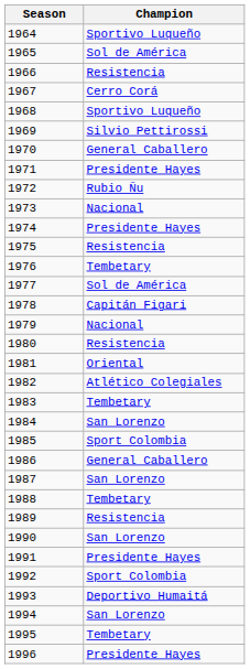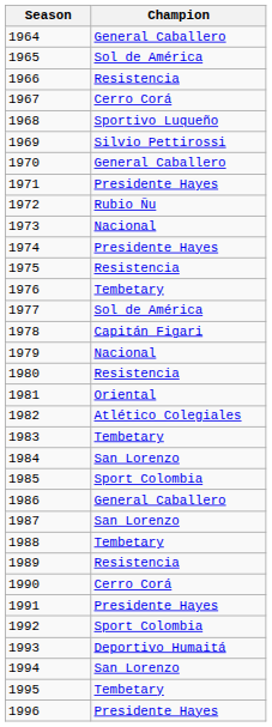1964 | Champion: Sportivo Luqueño -> General Caballero
1990 | Champion: San Lorenzo -> Cerro Corá
